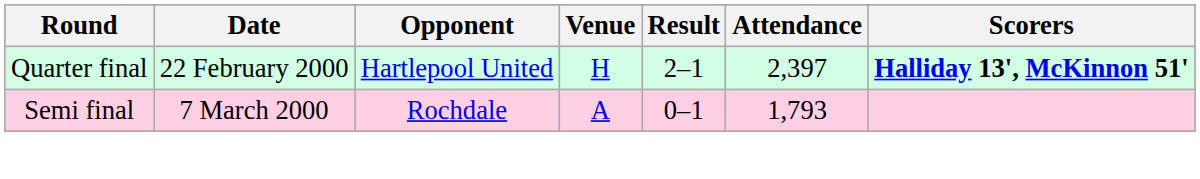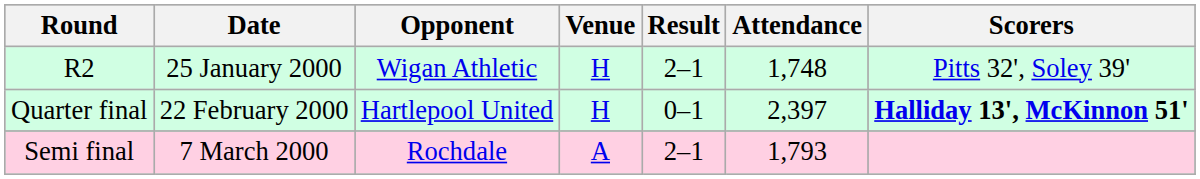+ row: R2 | 25 January 2000 | Wigan Athletic | H | 2–1 | 1,748 | Pitts 32', Soley 39'
Quarter final | Result: 2–1 -> 0–1
Semi final | Result: 0–1 -> 2–1
